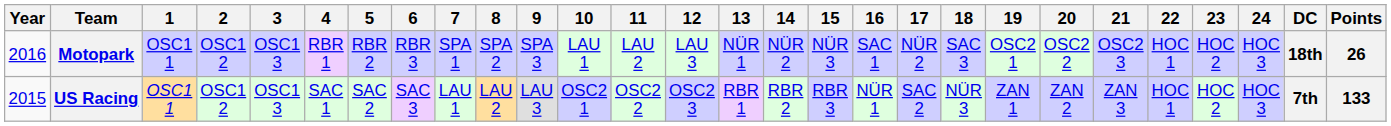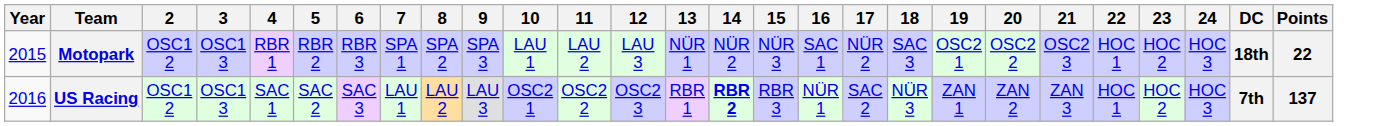- column: 1 | OSC1 1 | OSC1 1
Motopark | Year: 2016 -> 2015
Motopark | Points: 26 -> 22
US Racing | Year: 2015 -> 2016
US Racing | 14: normal -> bold
US Racing | Points: 133 -> 137
